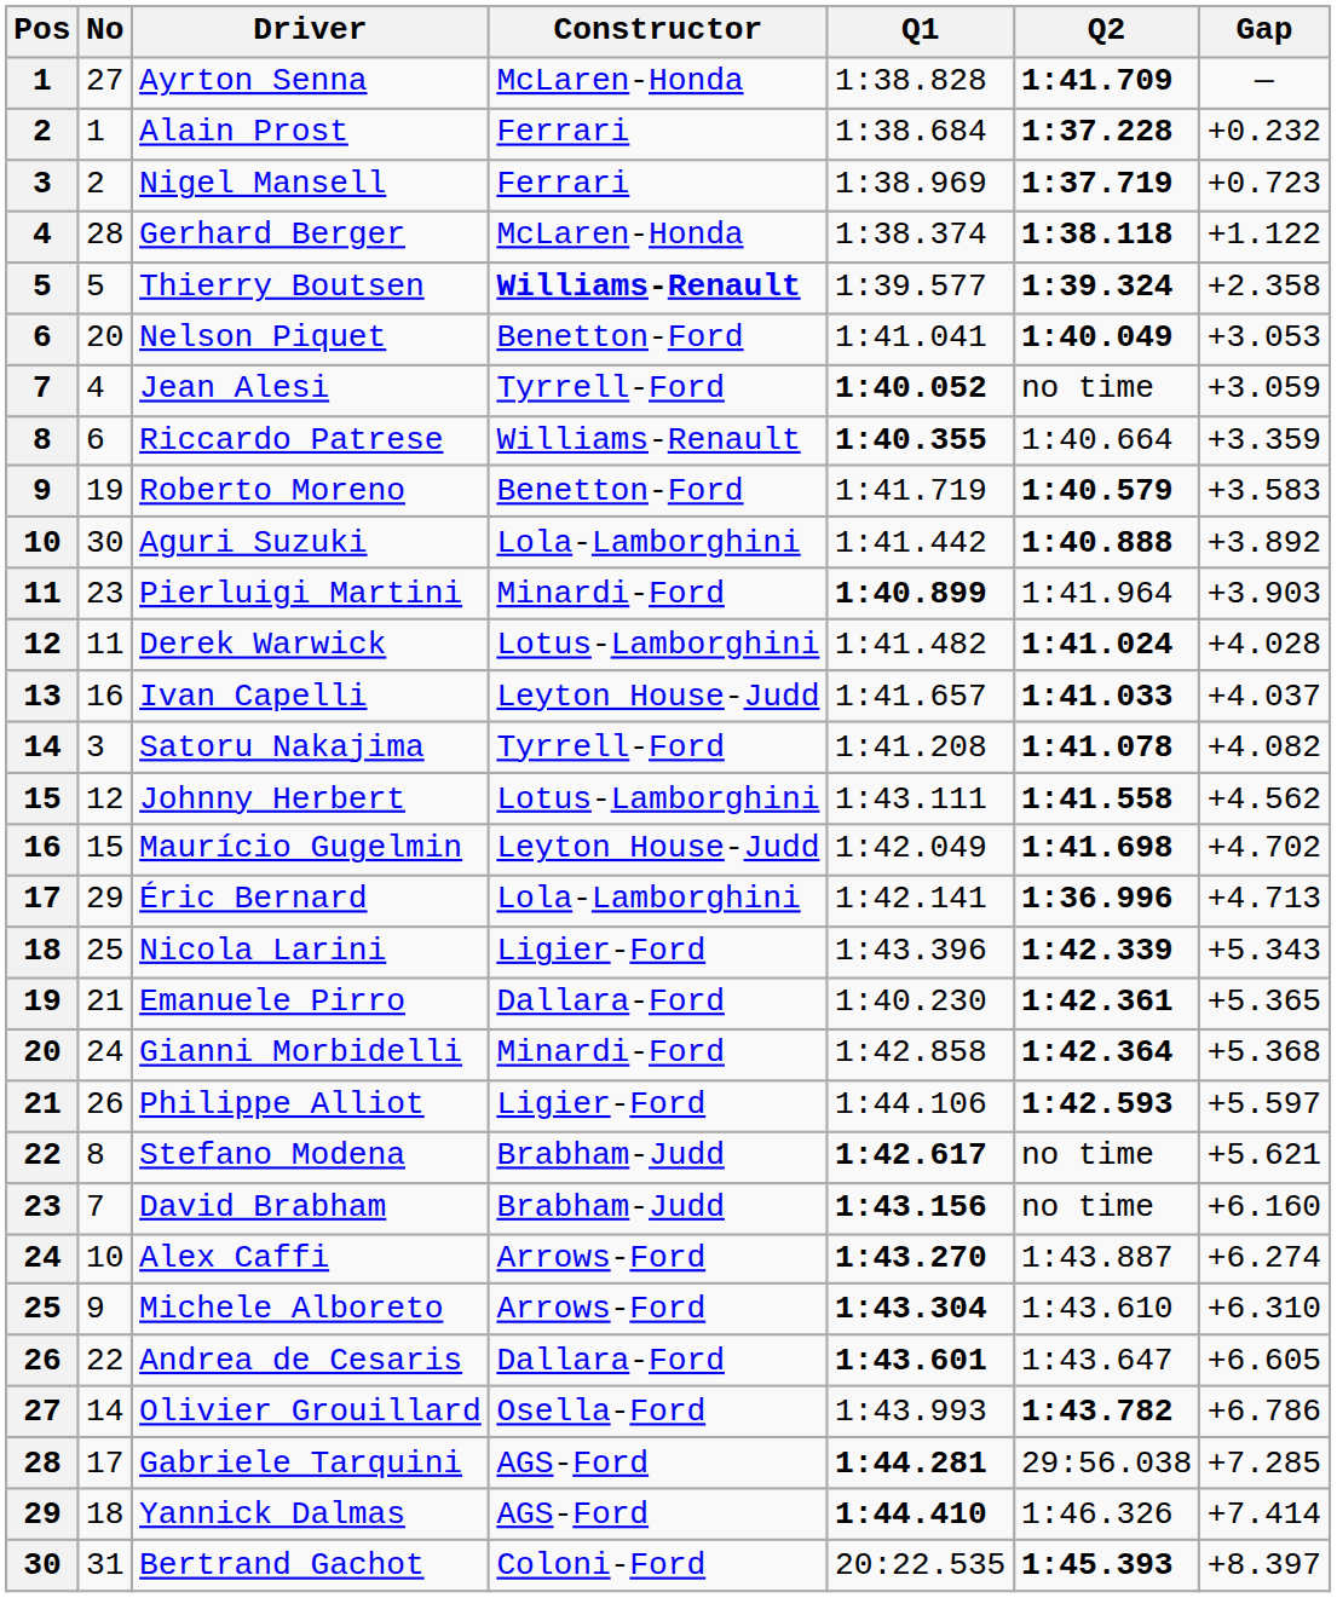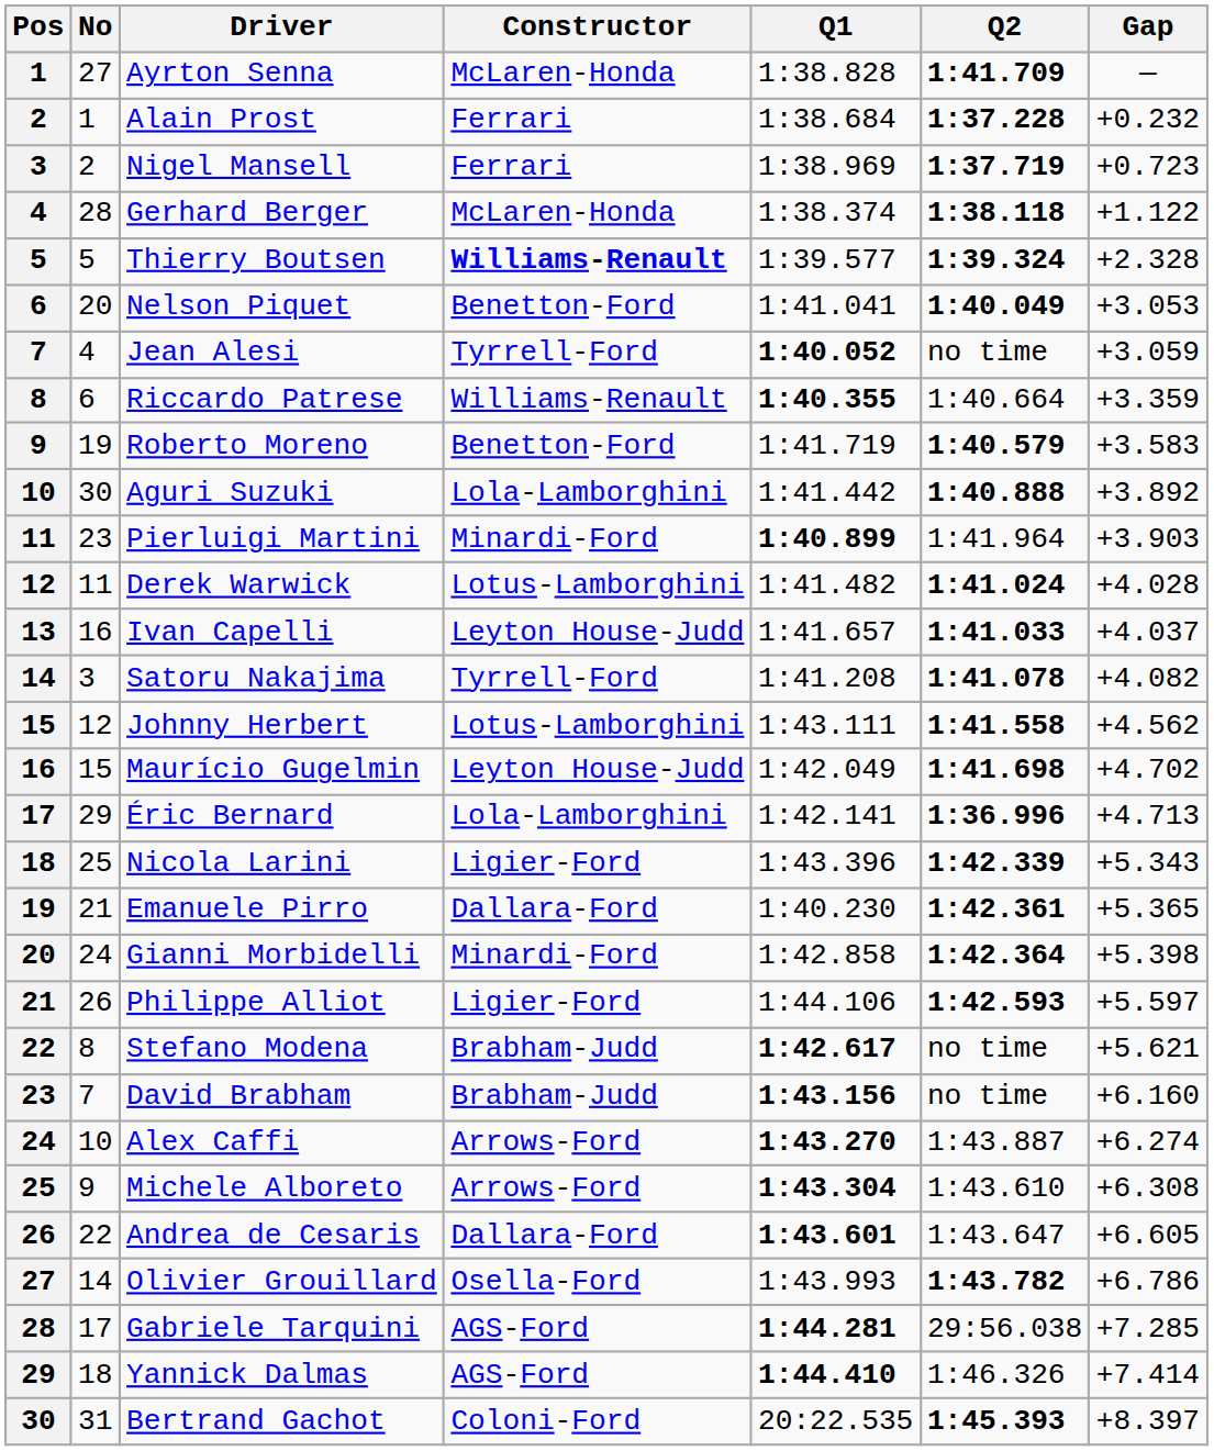Thierry Boutsen | Gap: +2.358 -> +2.328
Gianni Morbidelli | Gap: +5.368 -> +5.398
Michele Alboreto | Gap: +6.310 -> +6.308
